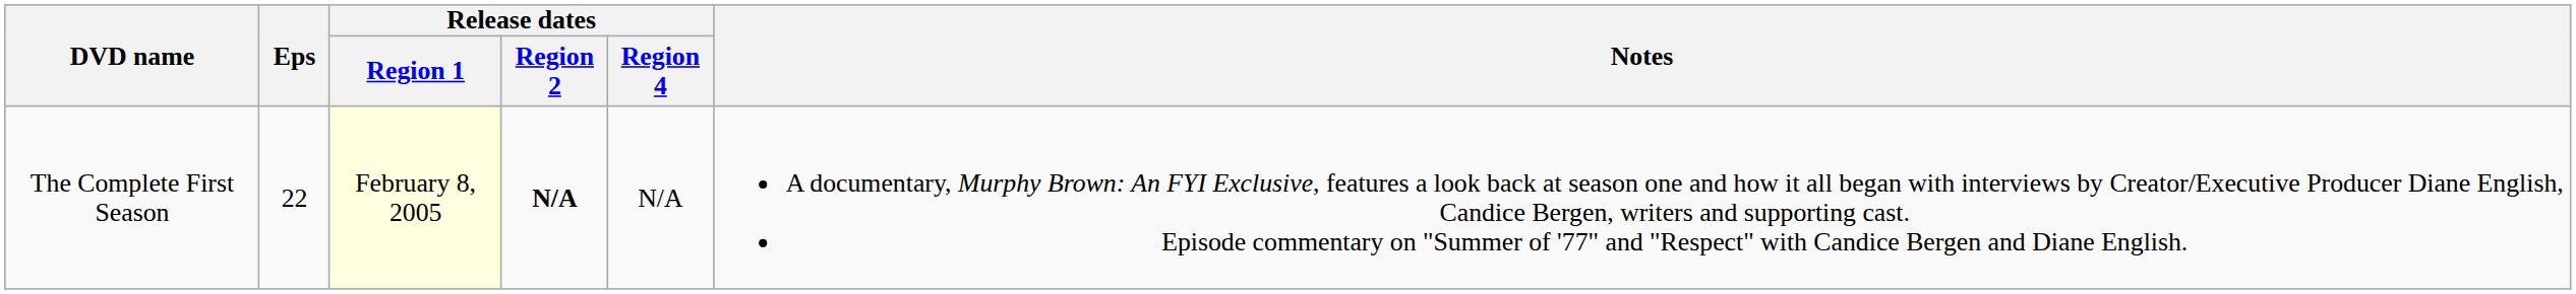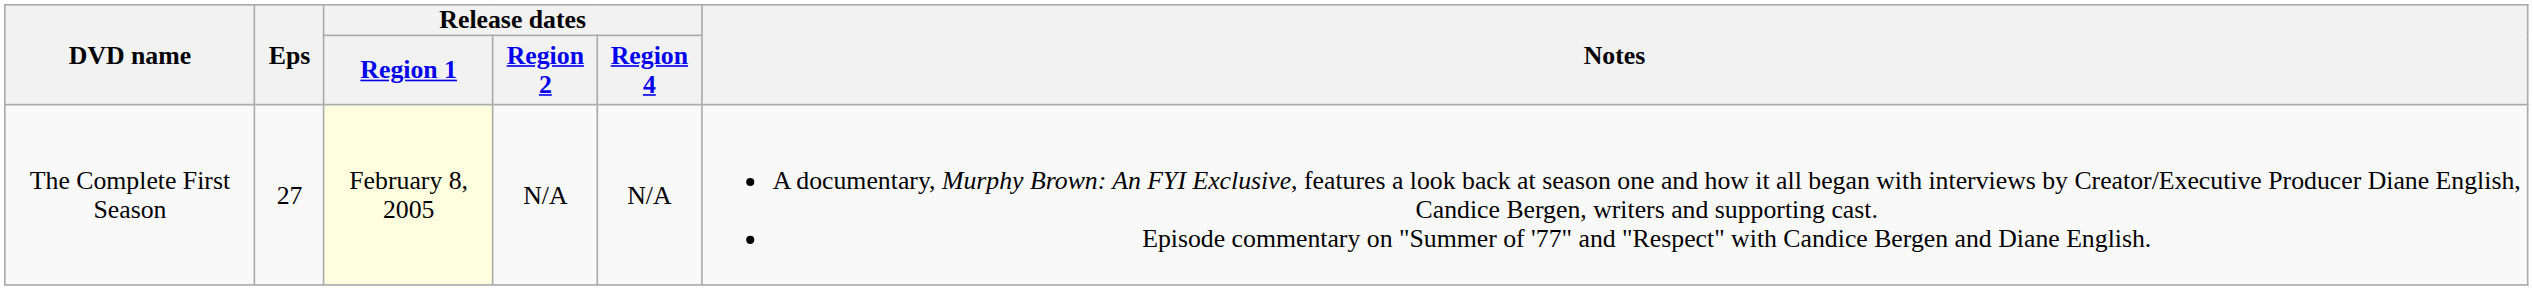The Complete First Season | Eps: 22 -> 27
The Complete First Season | Release dates / Region 2: bold -> normal
